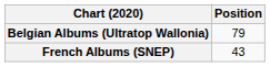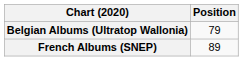French Albums (SNEP) | Position: 43 -> 89
